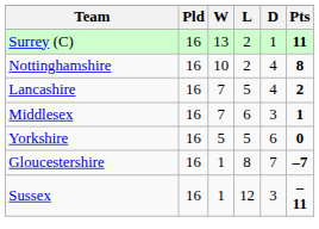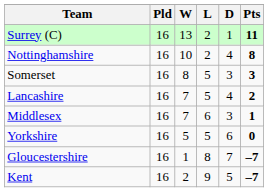+ row: Somerset | 16 | 8 | 5 | 3 | 3
+ row: Kent | 16 | 2 | 9 | 5 | –7
- row: Sussex | 16 | 1 | 12 | 3 | –11
